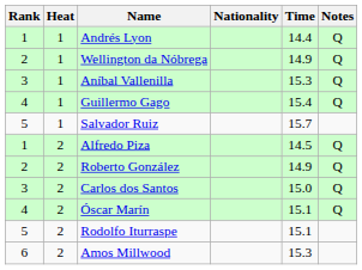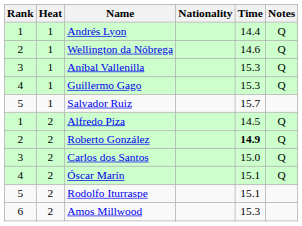Wellington da Nóbrega | Time: 14.9 -> 14.6
Guillermo Gago | Time: 15.4 -> 15.3
Roberto González | Time: normal -> bold
